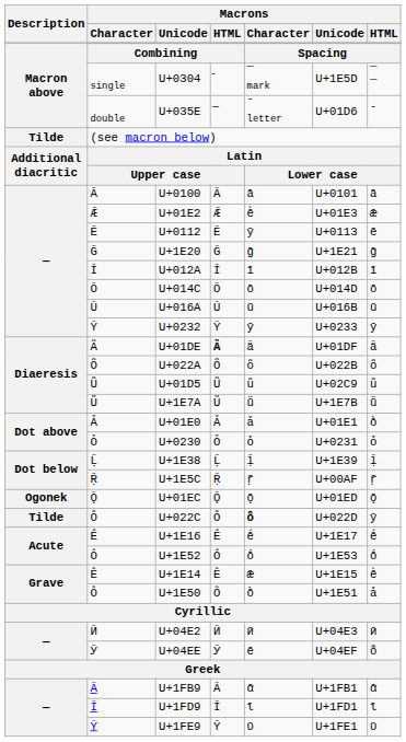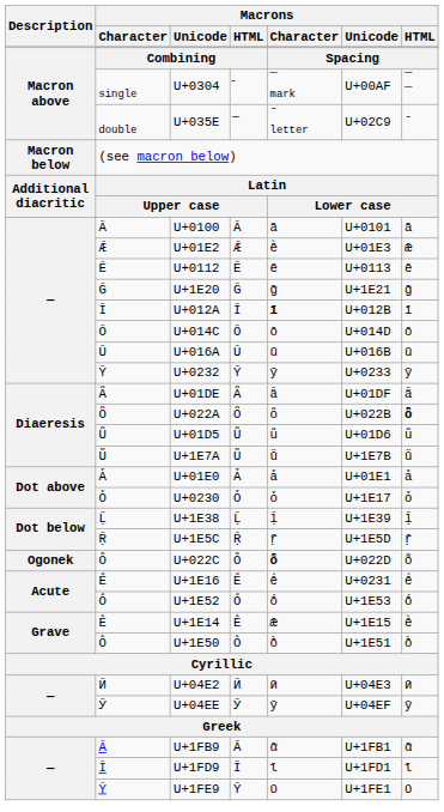U+0304 | column 6: U+1E5D -> U+00AF
U+035E | column 6: U+01D6 -> U+02C9
(see macron below) | Description: Tilde -> Macron below
U+0112 | column 5: ӯ -> ē
U+012A | column 5: normal -> bold
U+01DE | column 4: bold -> normal
U+022A | column 7: normal -> bold
U+01D5 | column 6: U+02C9 -> U+01D6
U+01E0 | column 7: ṑ -> ǡ
U+0230 | column 6: U+0231 -> U+1E17
U+1E5C | column 6: U+00AF -> U+1E5D
- row: Ogonek | Ǭ | U+01EC | Ǭ | ǭ | U+01ED | ǭ
U+022C | Description: Tilde -> Ogonek
U+022C | column 7: ӯ -> ȭ
U+1E16 | column 6: U+1E17 -> U+0231
U+1E50 | column 7: ǡ -> ṑ
U+04EE | column 5: ē -> ӯ
U+04EE | column 7: ȭ -> ӯ
